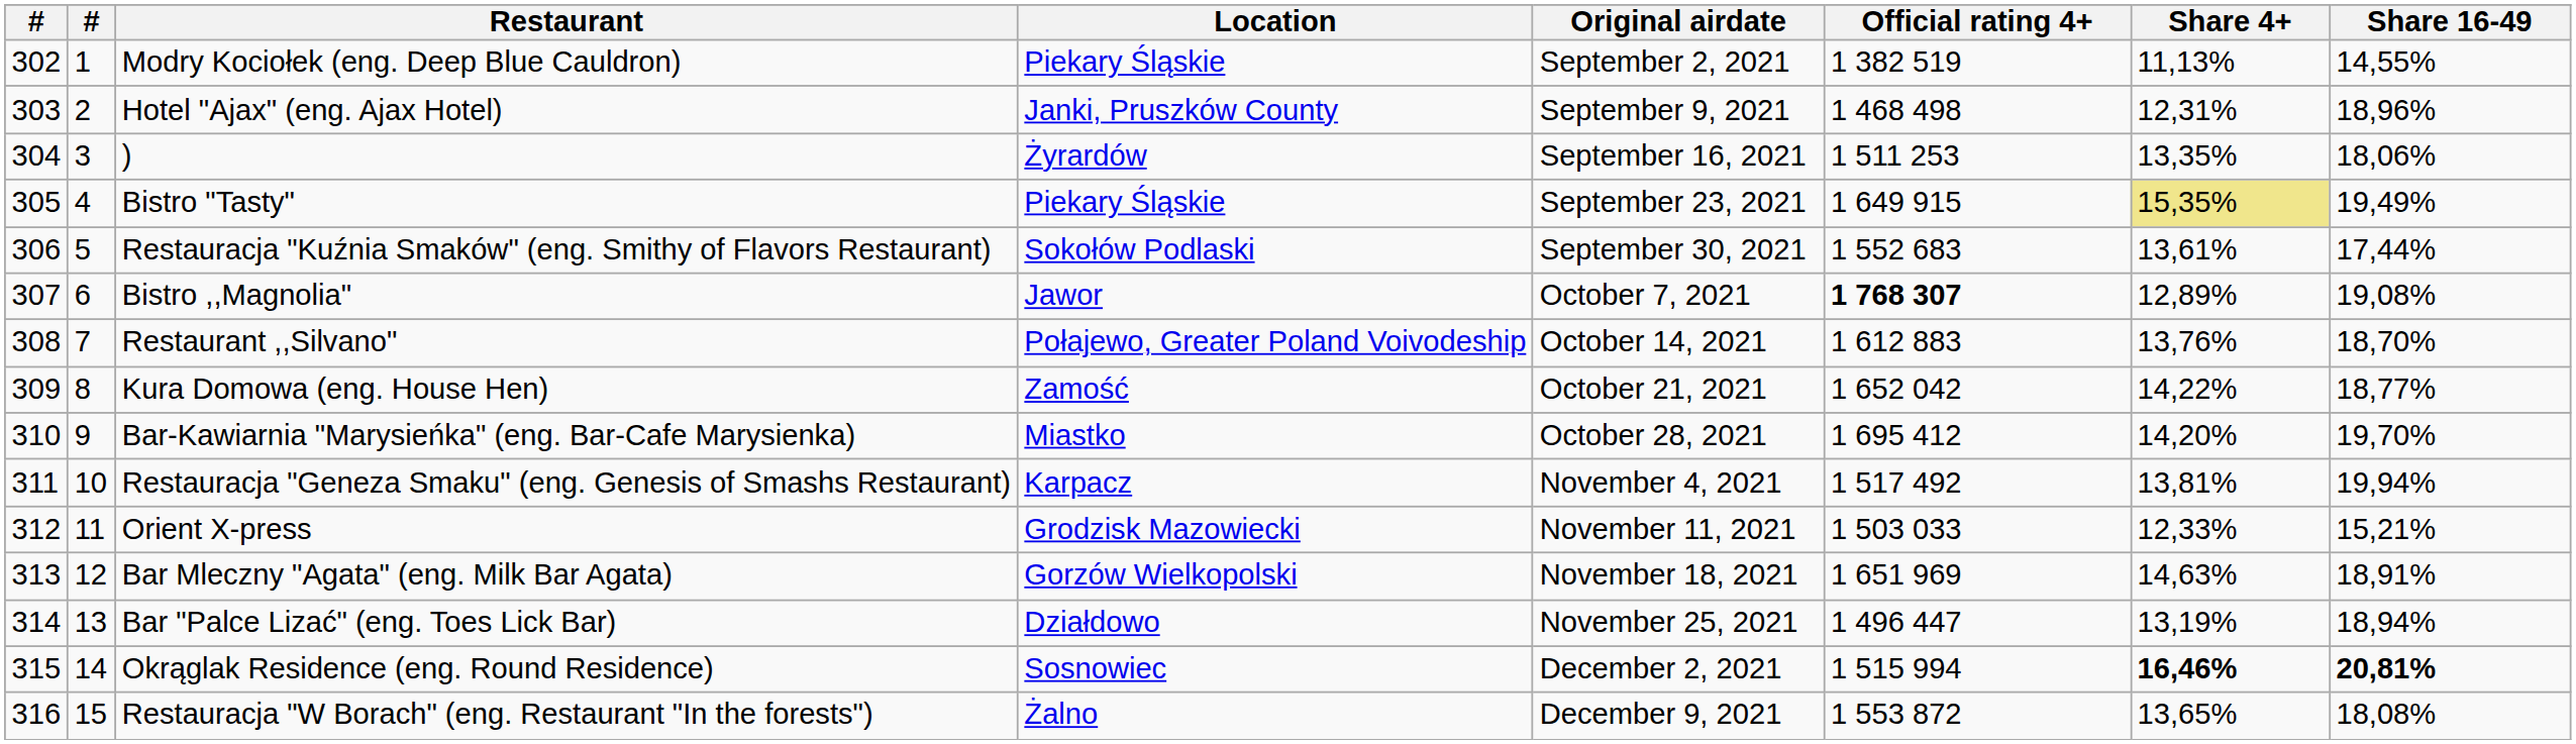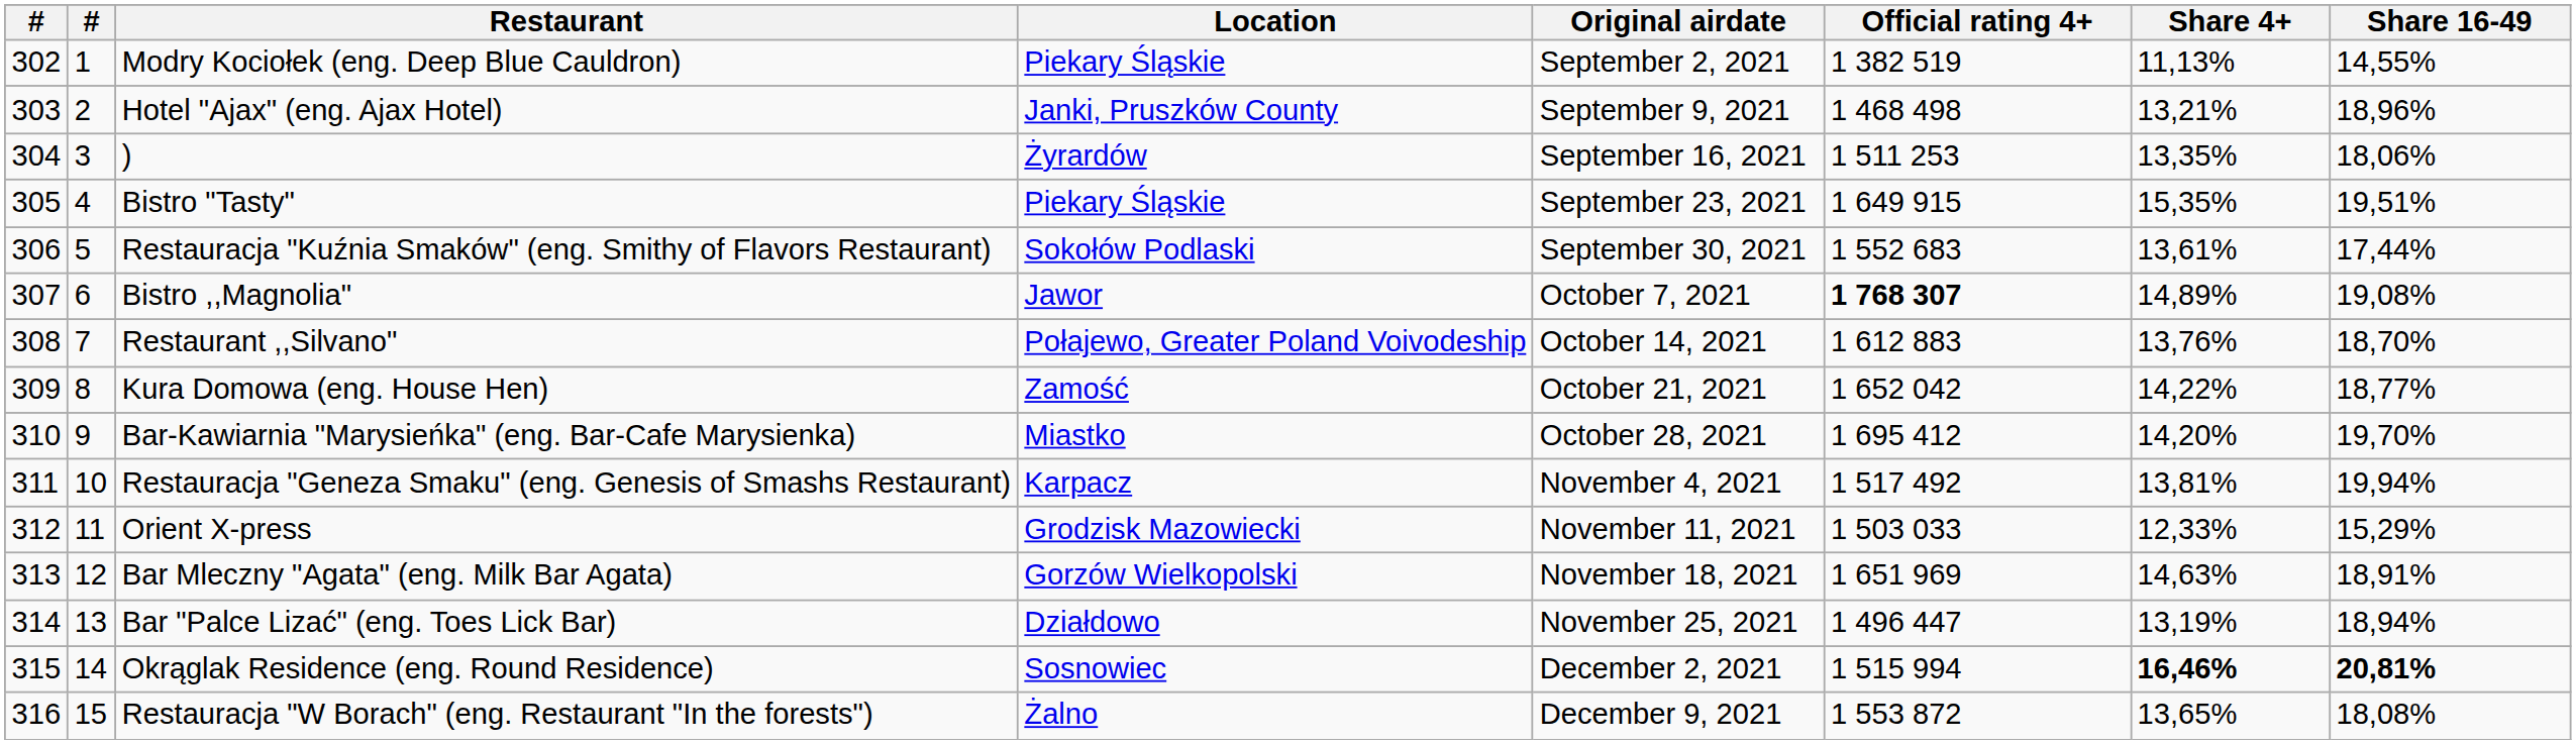Hotel "Ajax" (eng. Ajax Hotel) | Share 4+: 12,31% -> 13,21%
Bistro "Tasty" | Share 4+: khaki background -> no background
Bistro "Tasty" | Share 16-49: 19,49% -> 19,51%
Bistro ,,Magnolia" | Share 4+: 12,89% -> 14,89%
Orient X-press | Share 16-49: 15,21% -> 15,29%
